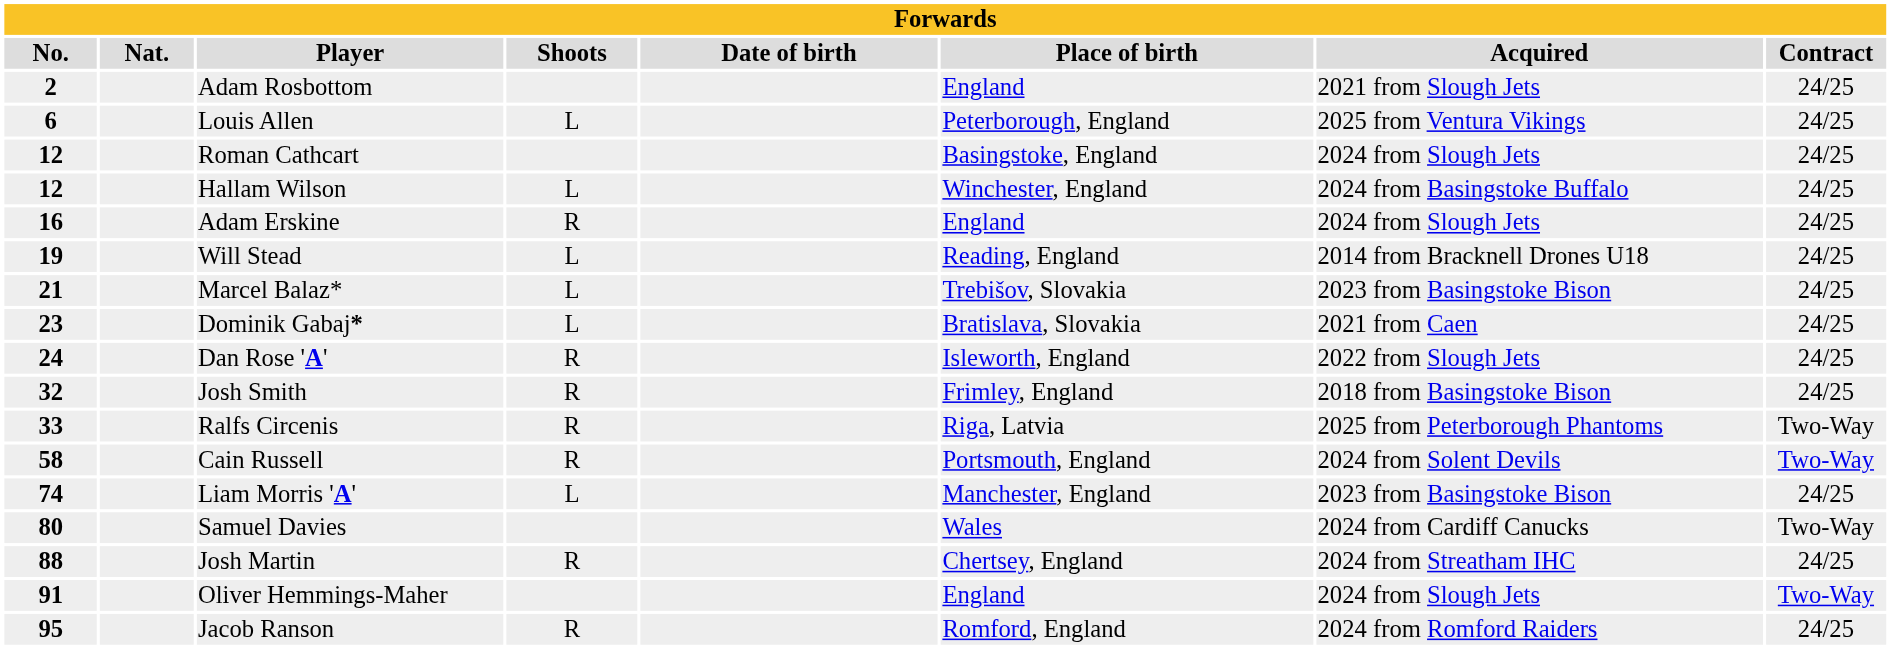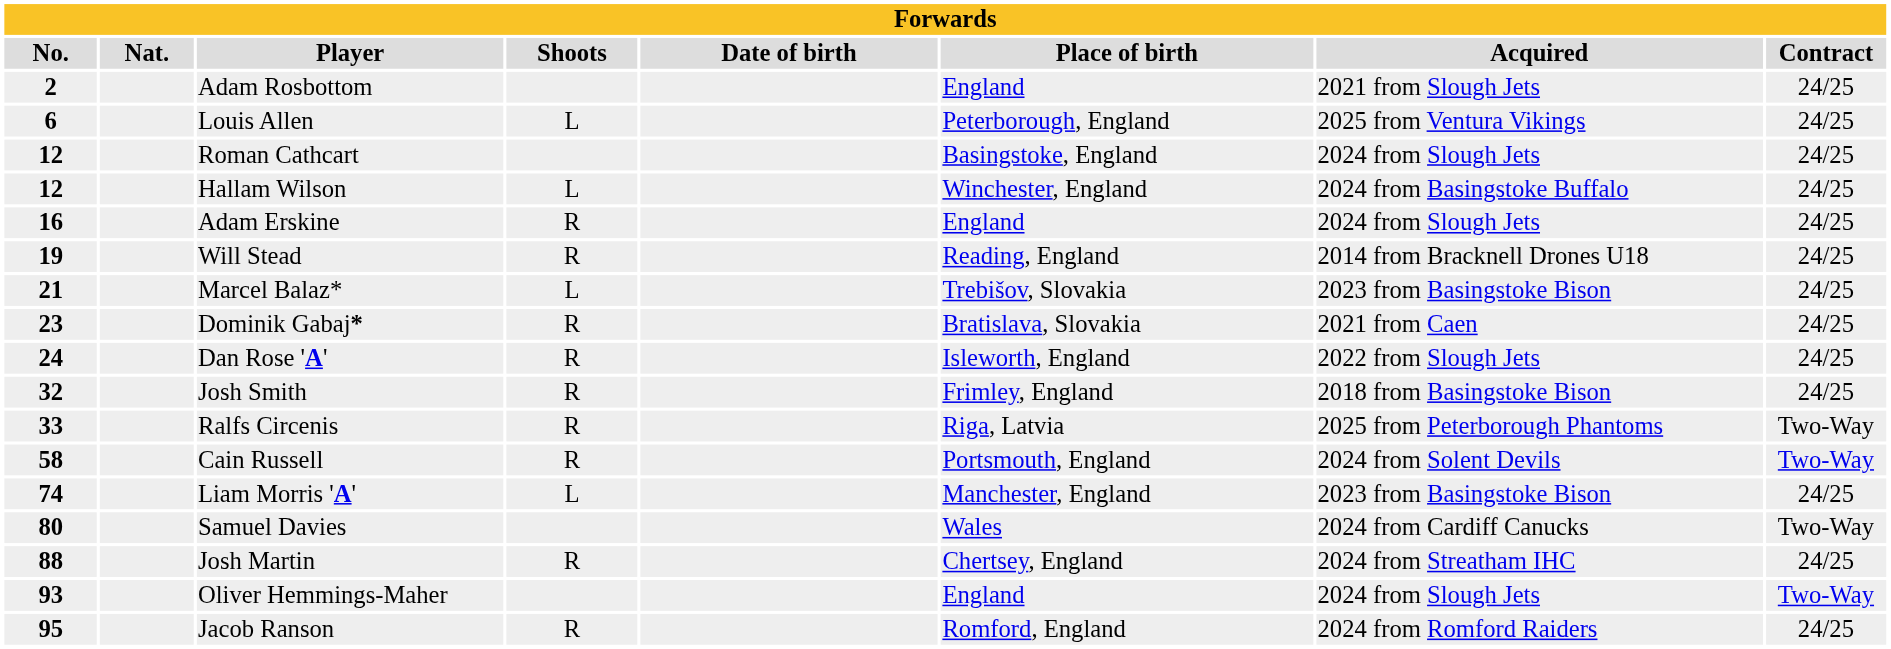Will Stead | Shoots: L -> R
Dominik Gabaj* | Shoots: L -> R
Oliver Hemmings-Maher | No.: 91 -> 93
